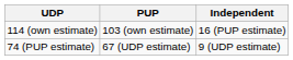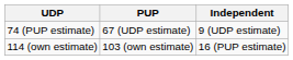rows swapped: 114 (own estimate) <-> 74 (PUP estimate)
